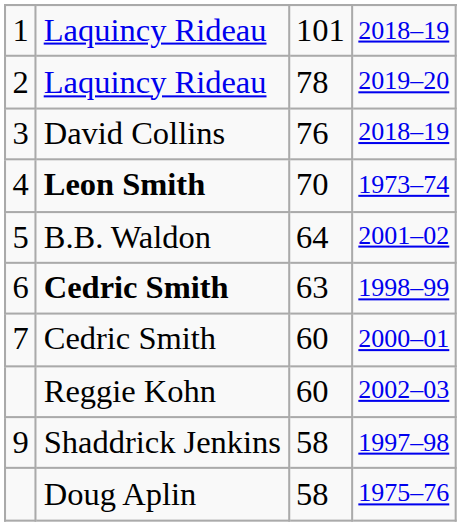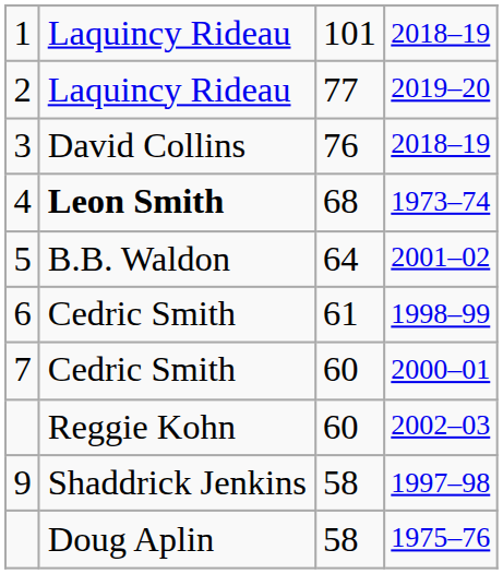2 | column 3: 78 -> 77
4 | column 3: 70 -> 68
6 | column 2: bold -> normal
6 | column 3: 63 -> 61
